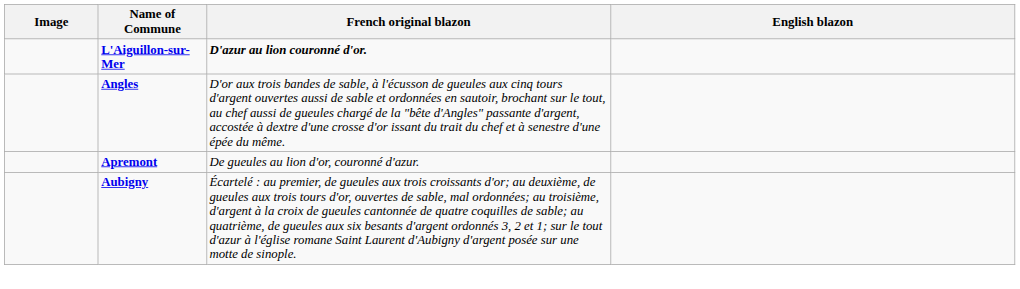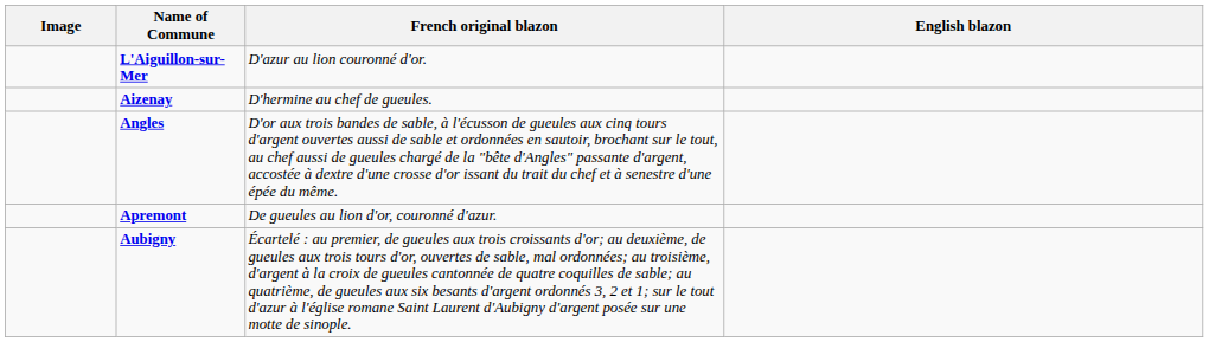L'Aiguillon-sur-Mer | French original blazon: bold -> normal
+ row: Aizenay | D'hermine au chef de gueules.
